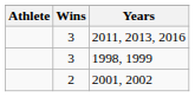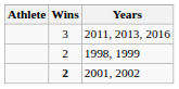1998, 1999 | Wins: 3 -> 2
2001, 2002 | Wins: normal -> bold
